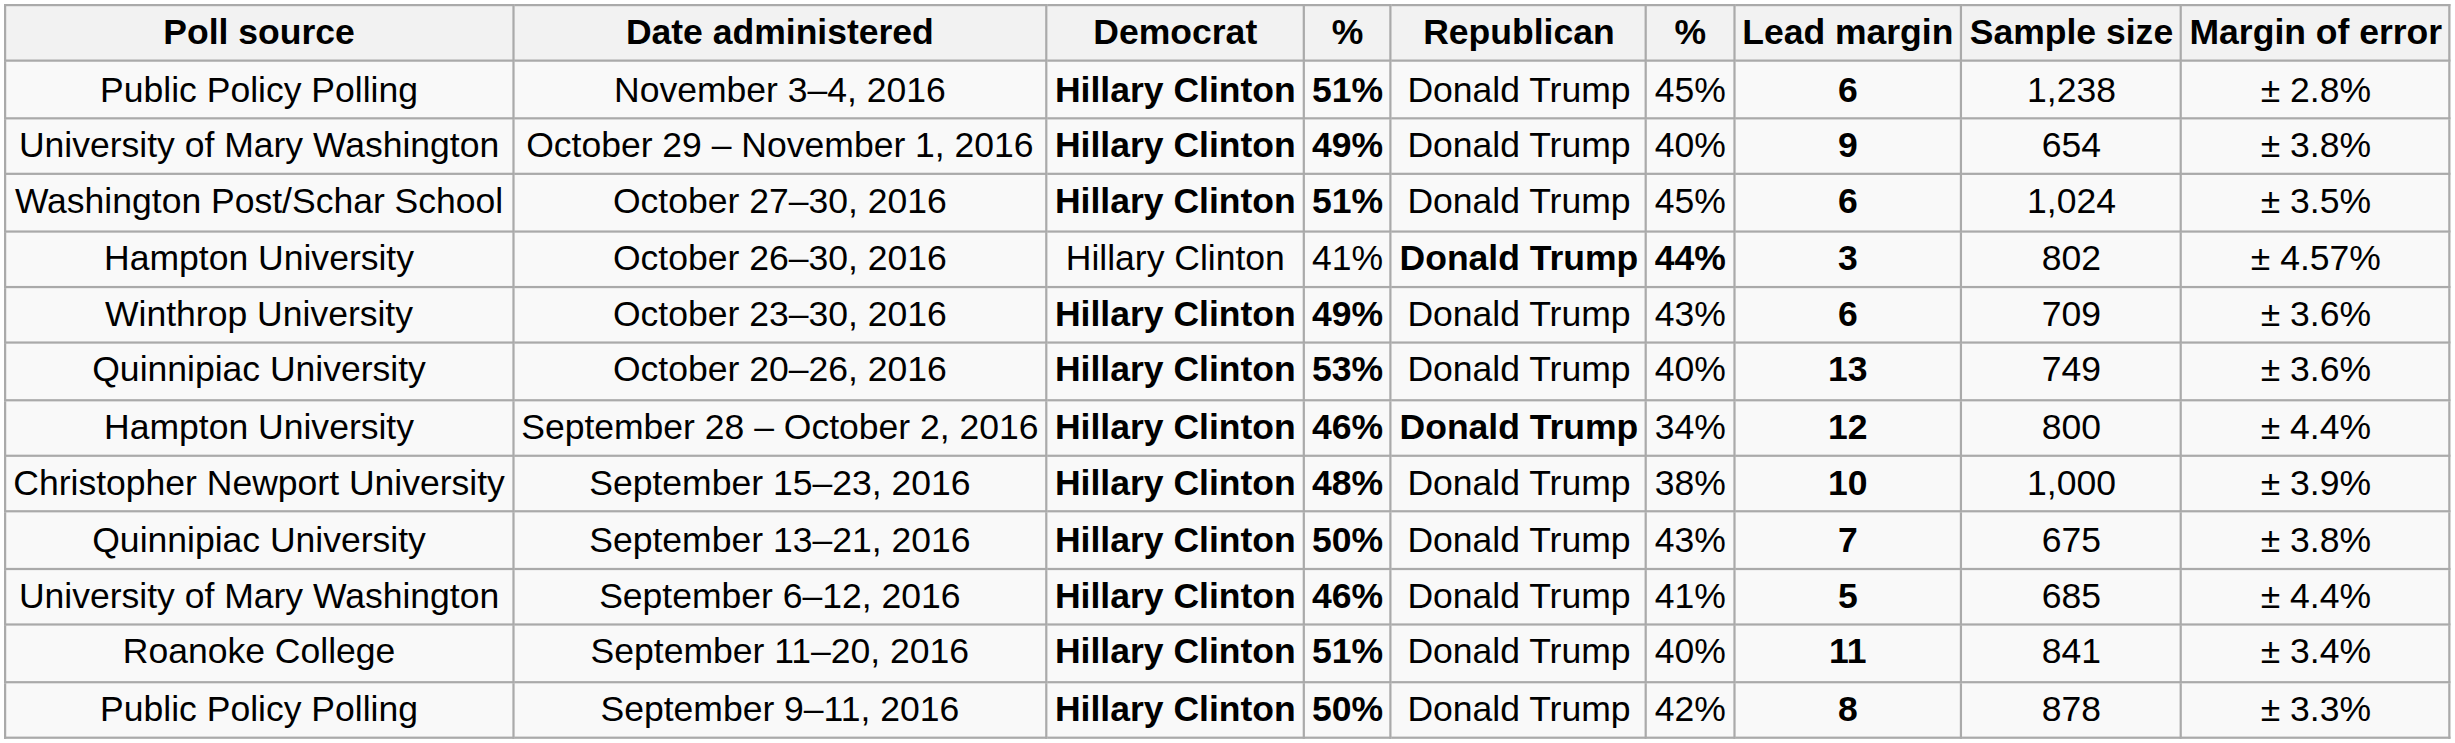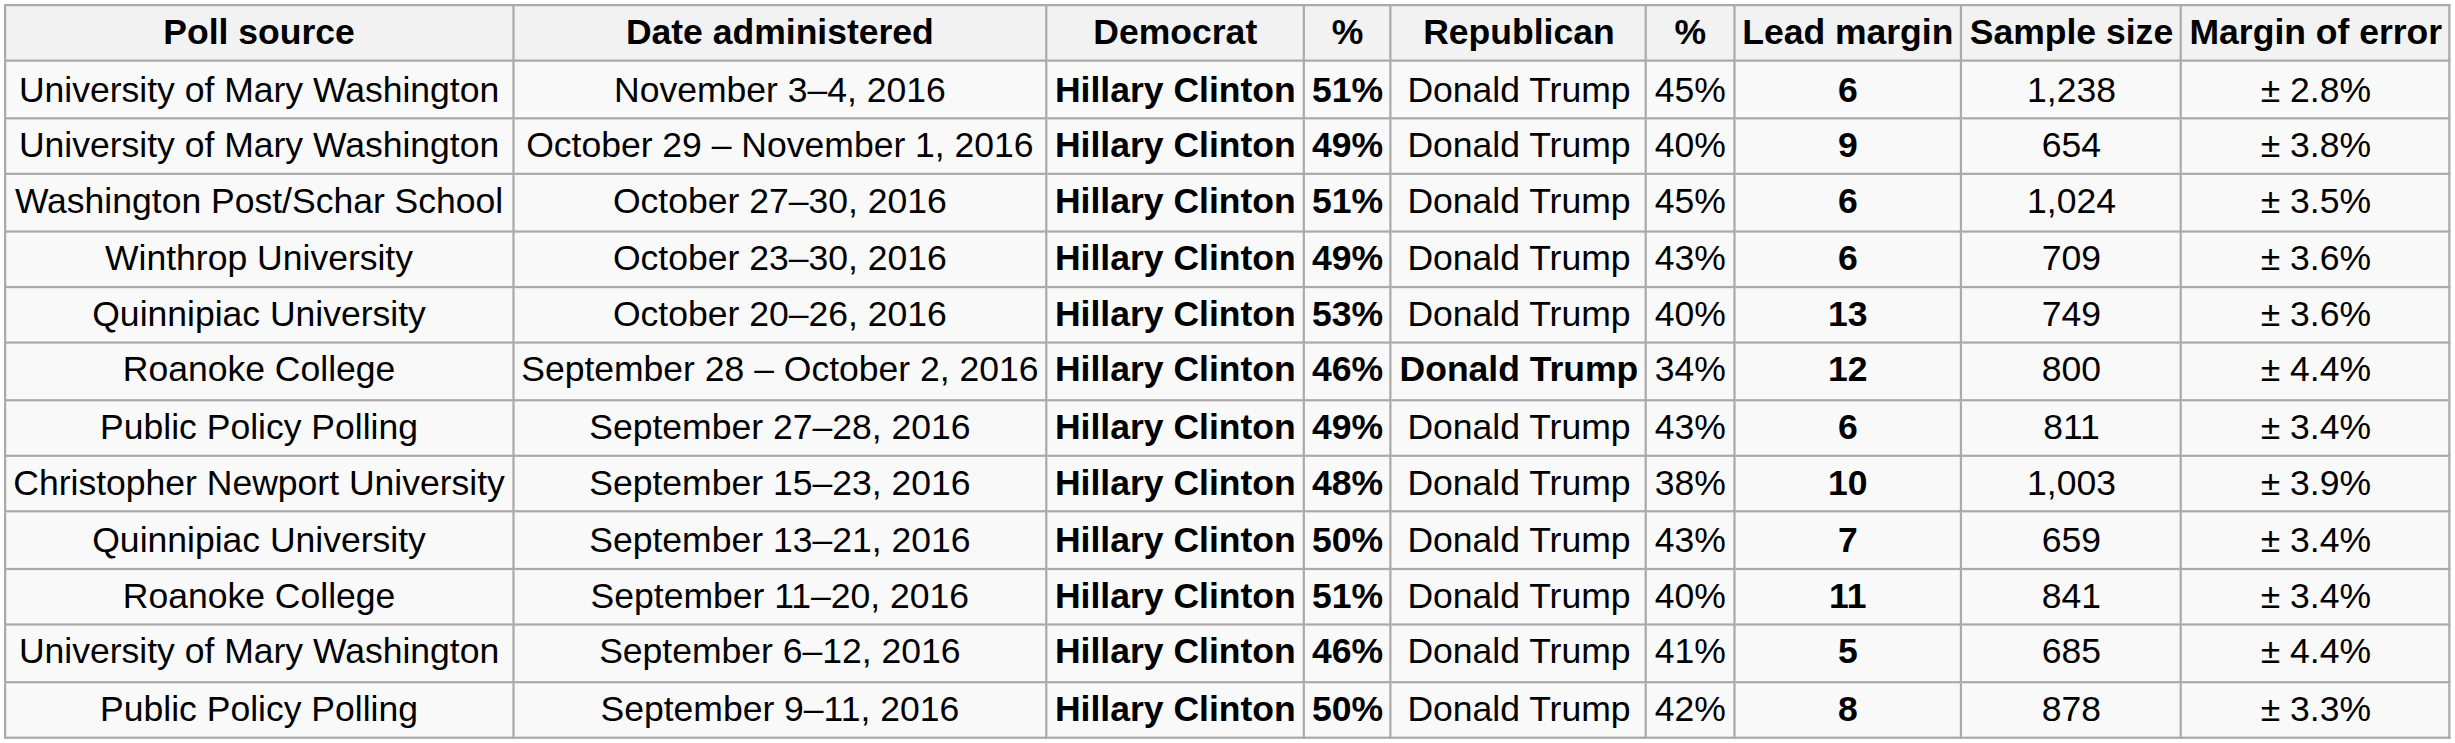November 3–4, 2016 | Poll source: Public Policy Polling -> University of Mary Washington
- row: Hampton University | October 26–30, 2016 | Hillary Clinton | 41% | Donald Trump | 44% | 3 | 802 | ± 4.57%
September 28 – October 2, 2016 | Poll source: Hampton University -> Roanoke College
+ row: Public Policy Polling | September 27–28, 2016 | Hillary Clinton | 49% | Donald Trump | 43% | 6 | 811 | ± 3.4%
September 15–23, 2016 | Sample size: 1,000 -> 1,003
September 13–21, 2016 | Sample size: 675 -> 659
September 13–21, 2016 | Margin of error: ± 3.8% -> ± 3.4%
rows swapped: September 11–20, 2016 <-> September 6–12, 2016
